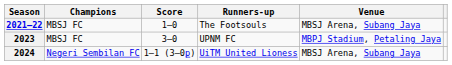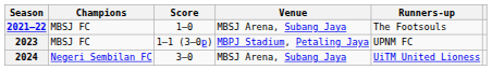columns swapped: Runners-up <-> Venue
2023 | Score: 3–0 -> 1–1 (3–0p)
2024 | Score: 1–1 (3–0p) -> 3–0
